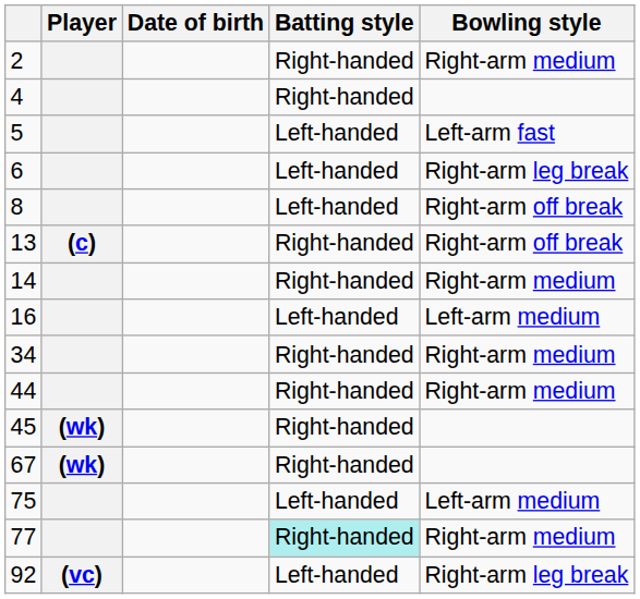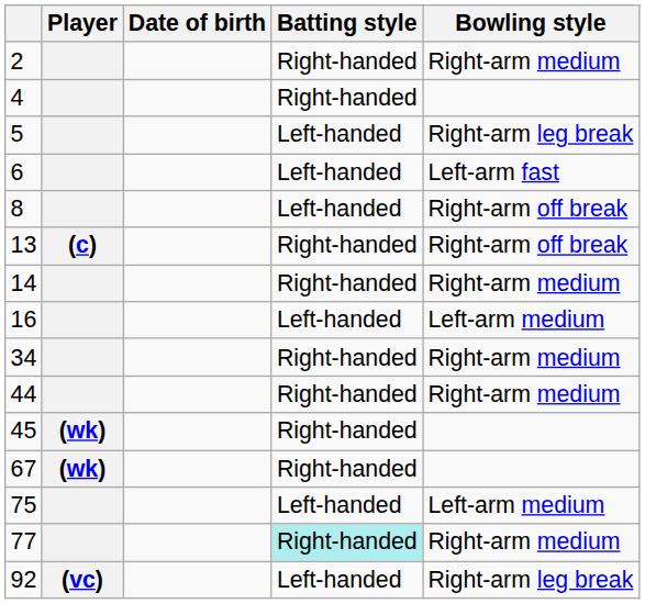5 | Bowling style: Left-arm fast -> Right-arm leg break
6 | Bowling style: Right-arm leg break -> Left-arm fast
